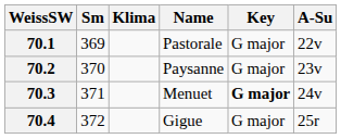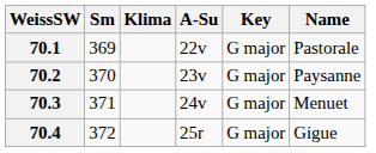columns swapped: Name <-> A-Su
70.3 | Key: bold -> normal
